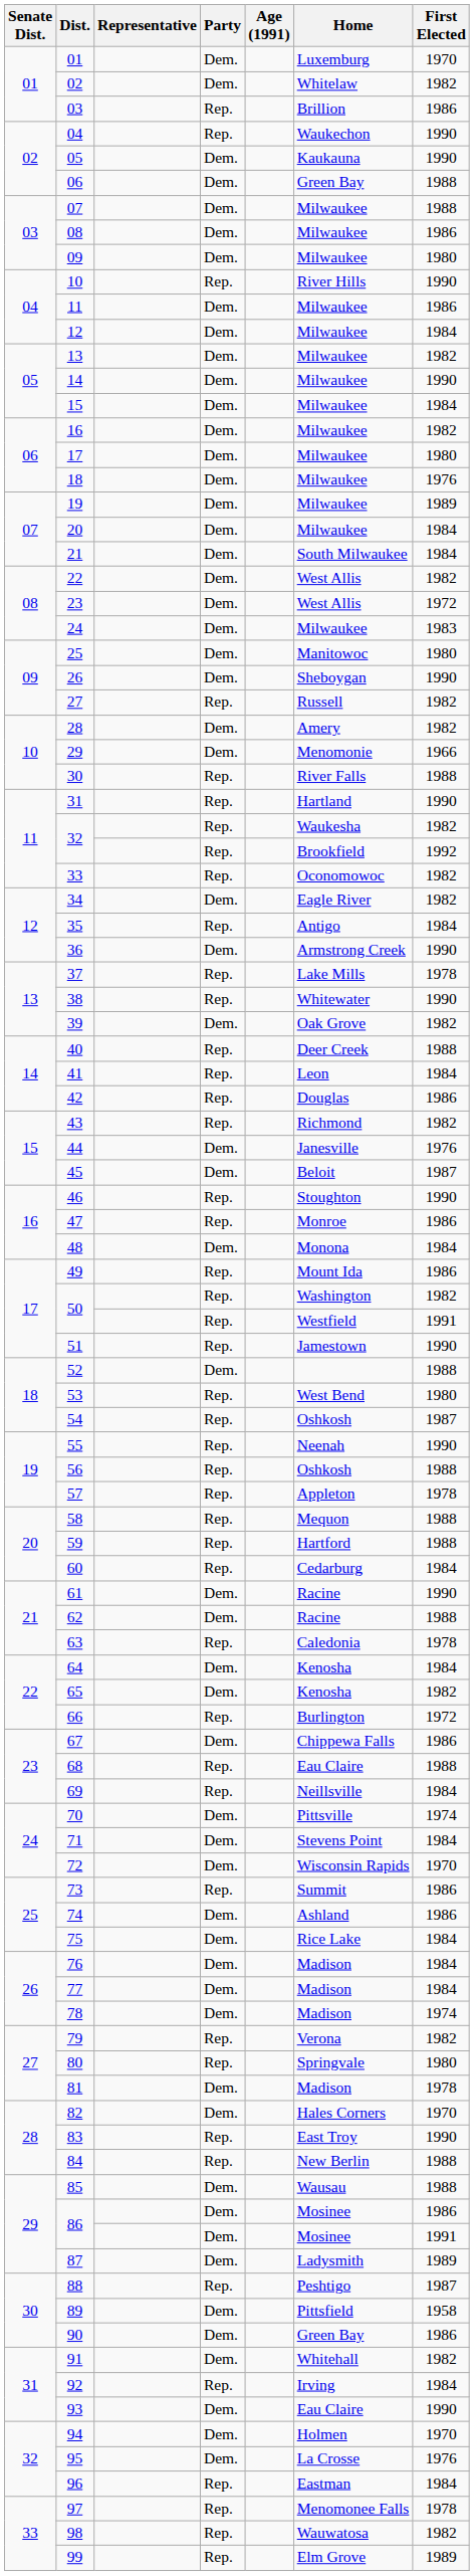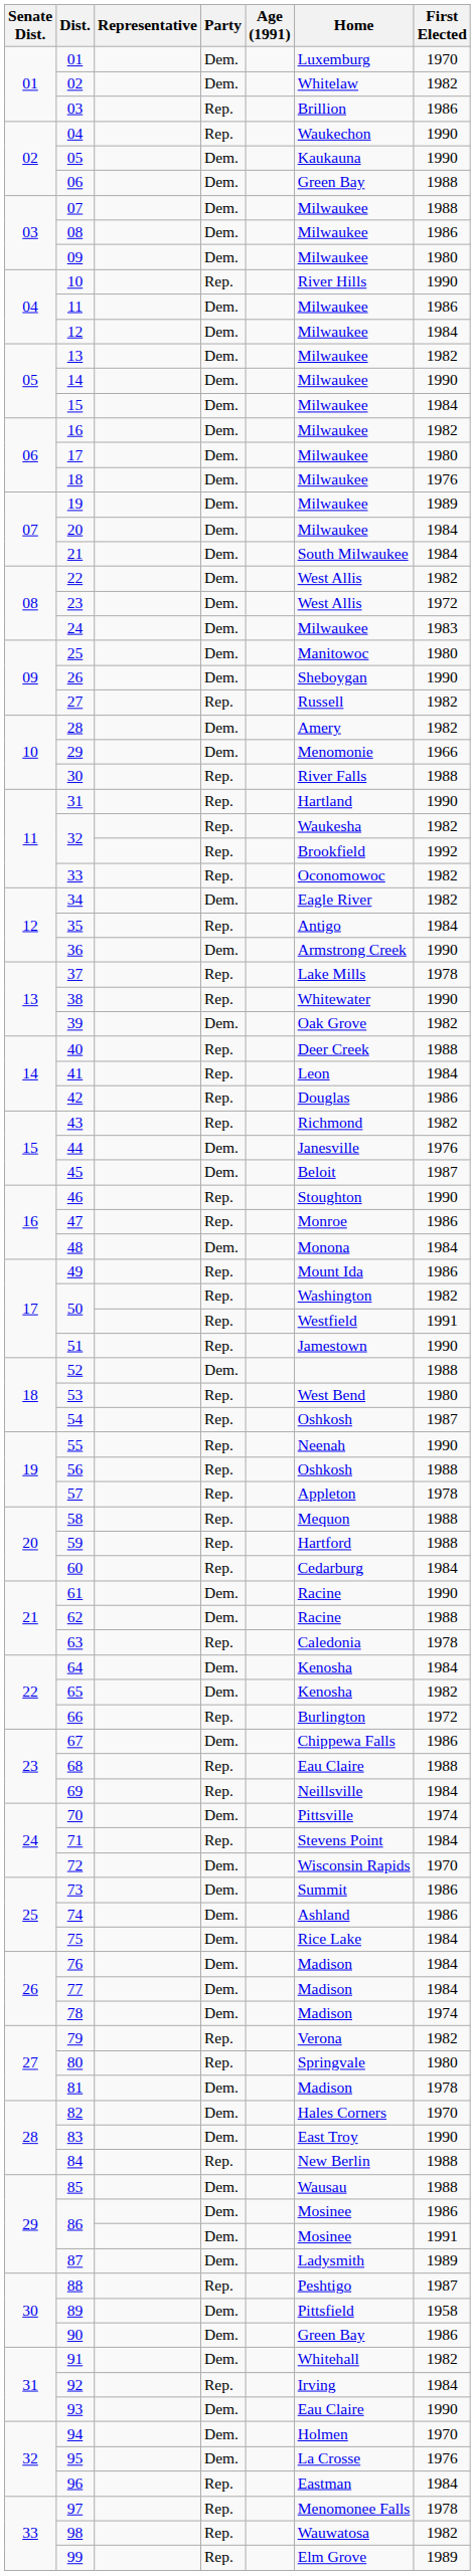71 | Party: Dem. -> Rep.
73 | Party: Rep. -> Dem.
83 | Party: Rep. -> Dem.
